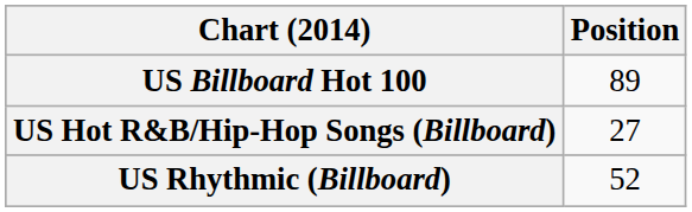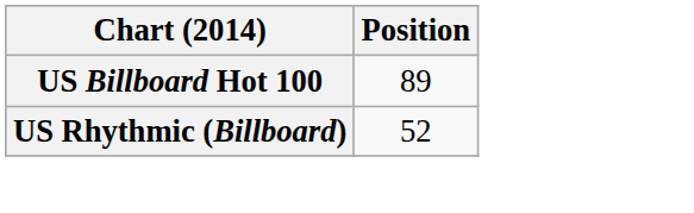- row: US Hot R&B/Hip-Hop Songs (Billboard) | 27
